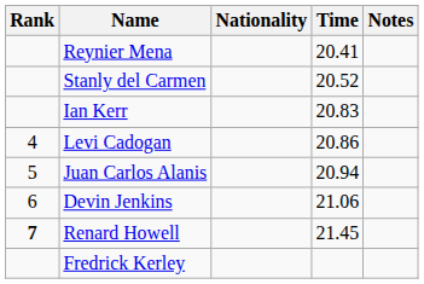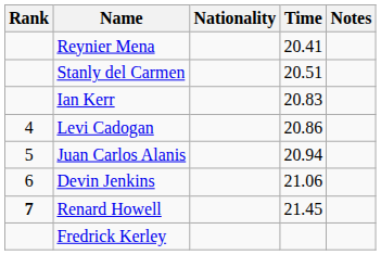Stanly del Carmen | Time: 20.52 -> 20.51
